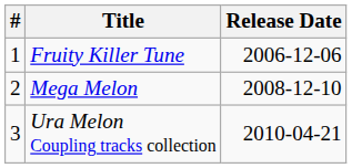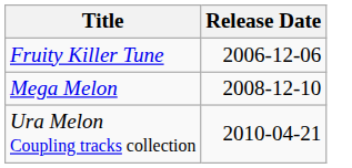- column: # | 1 | 2 | 3
